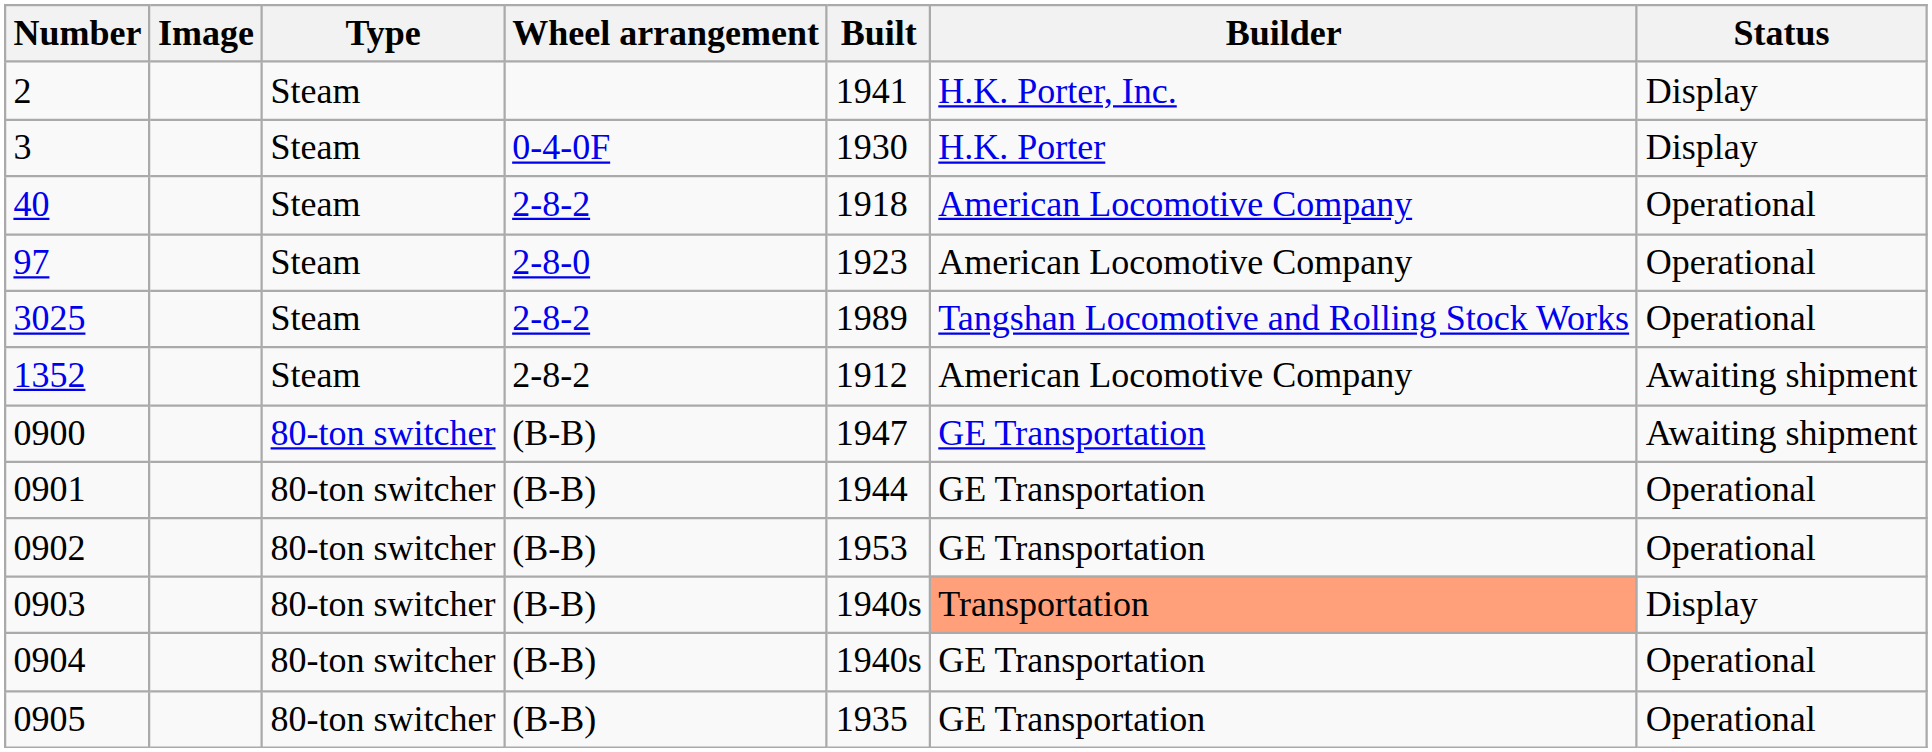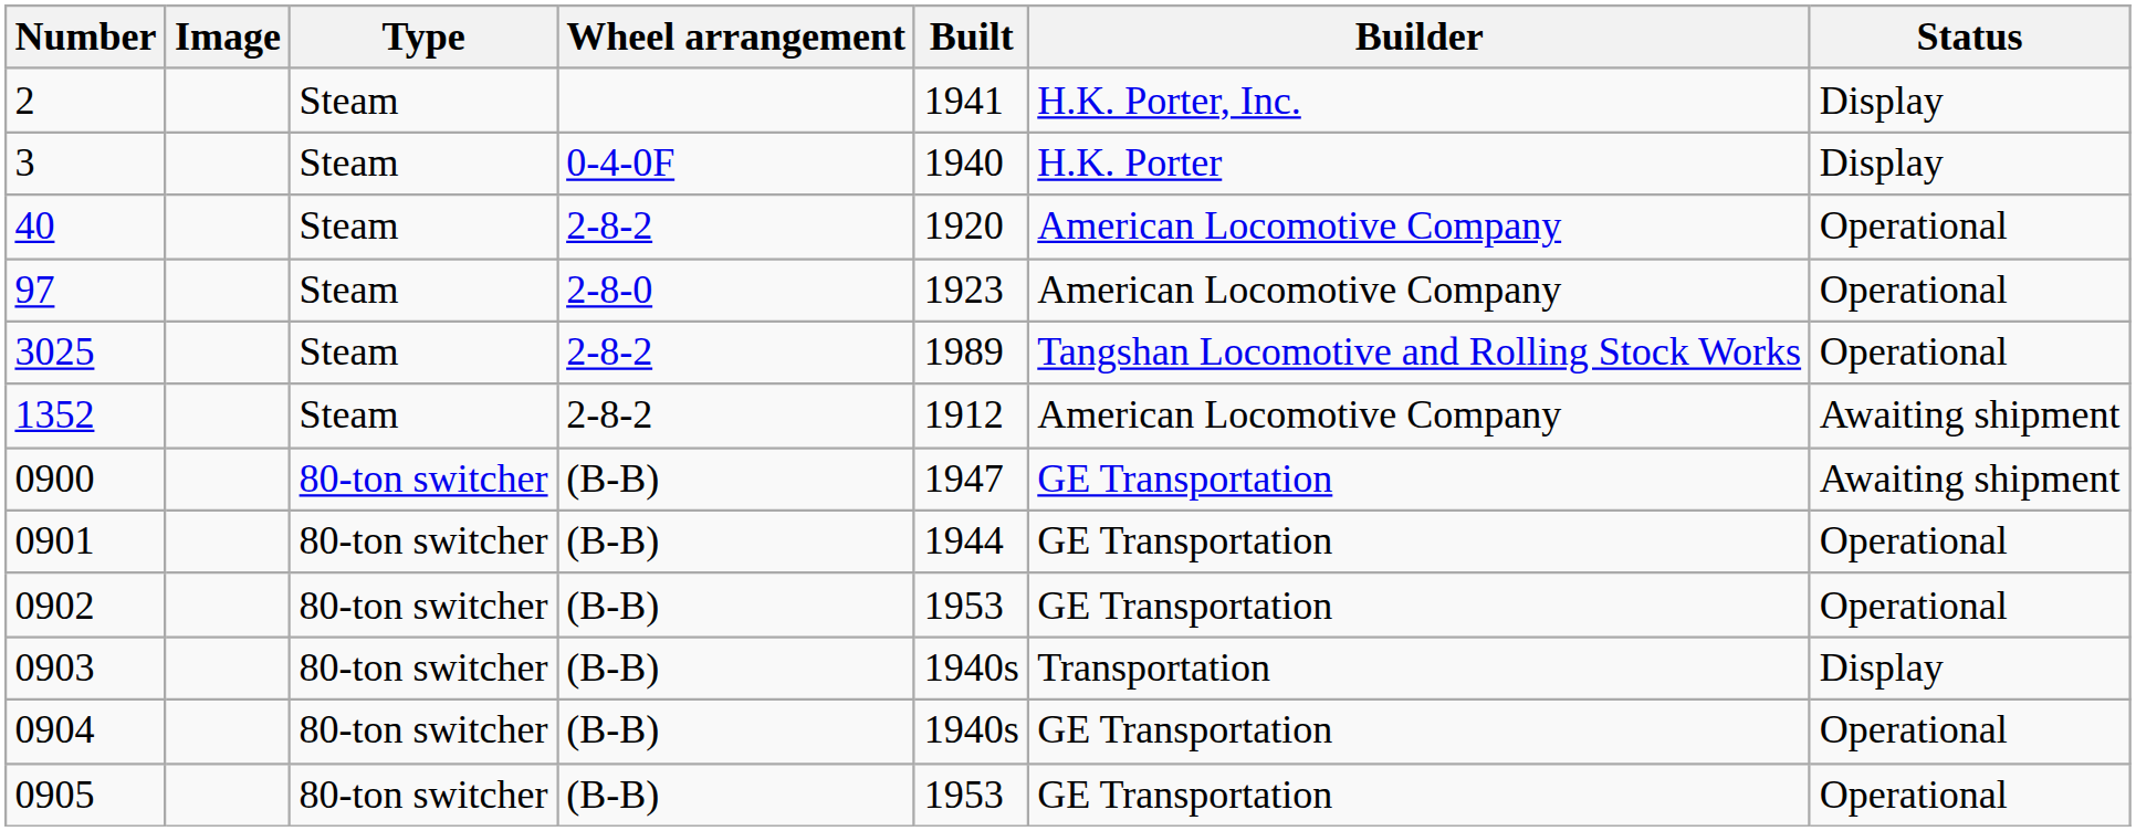3 | Built: 1930 -> 1940
40 | Built: 1918 -> 1920
0903 | Builder: lightsalmon background -> no background
0905 | Built: 1935 -> 1953
